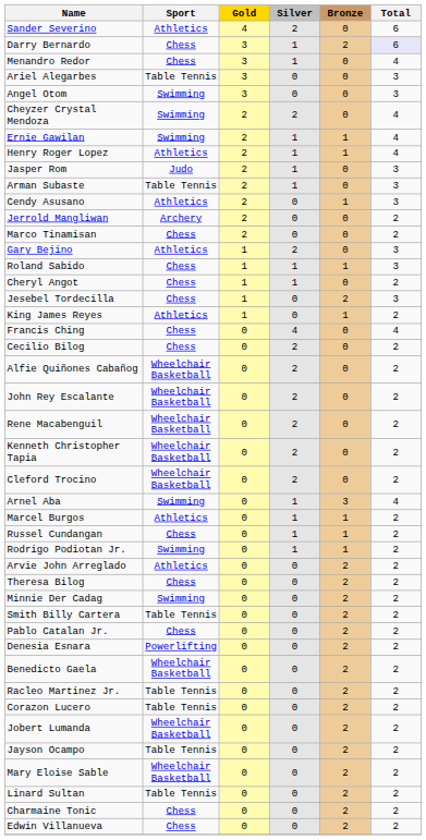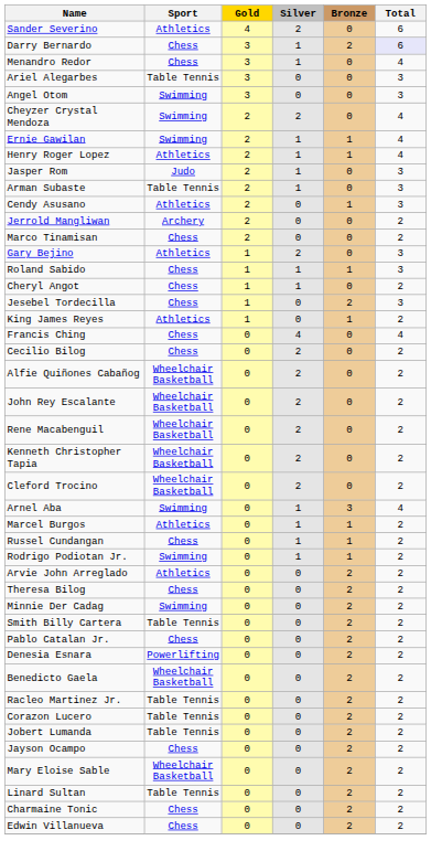Jobert Lumanda | Sport: Wheelchair Basketball -> Table Tennis
Jayson Ocampo | Sport: Table Tennis -> Chess
